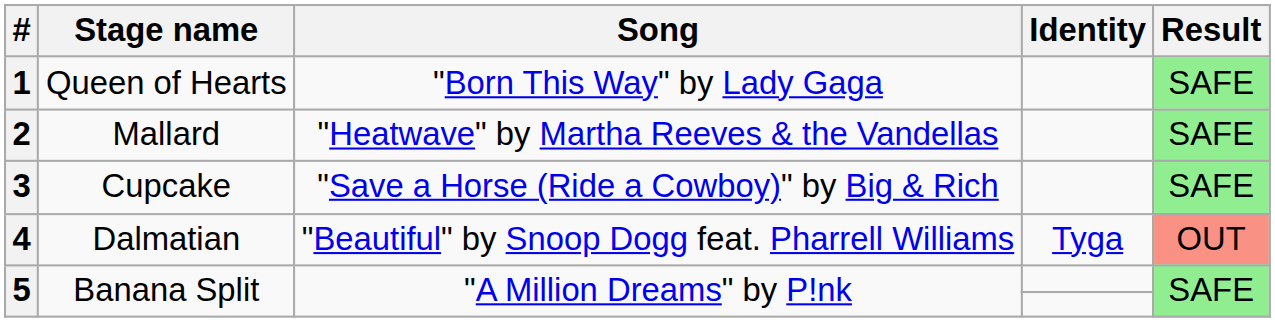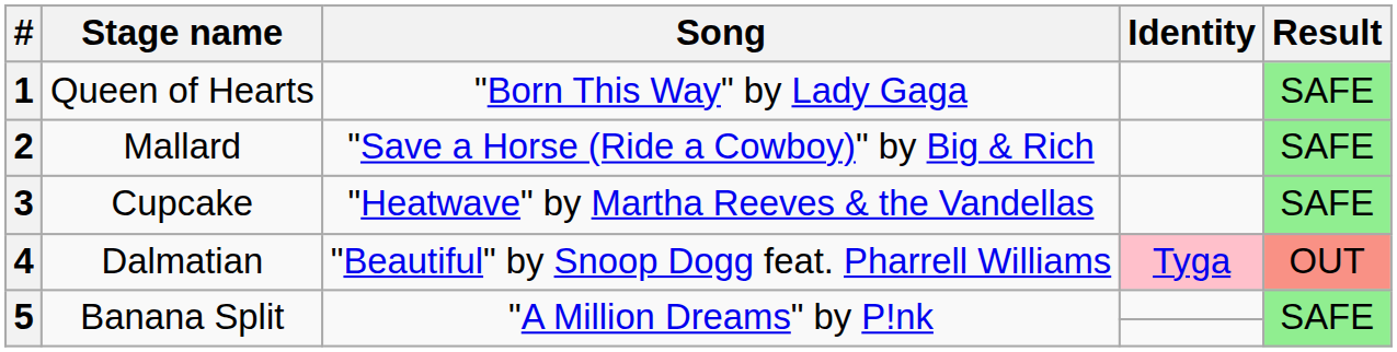2 | Song: "Heatwave" by Martha Reeves & the Vandellas -> "Save a Horse (Ride a Cowboy)" by Big & Rich
3 | Song: "Save a Horse (Ride a Cowboy)" by Big & Rich -> "Heatwave" by Martha Reeves & the Vandellas
4 | Identity: no background -> pink background
